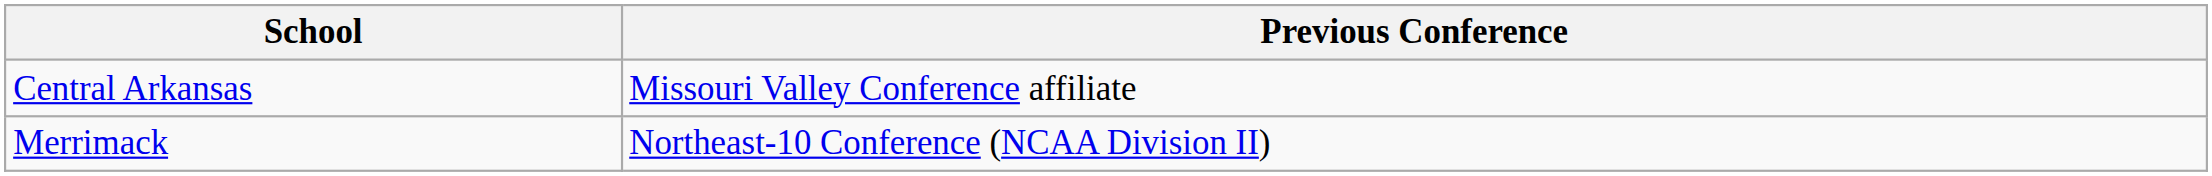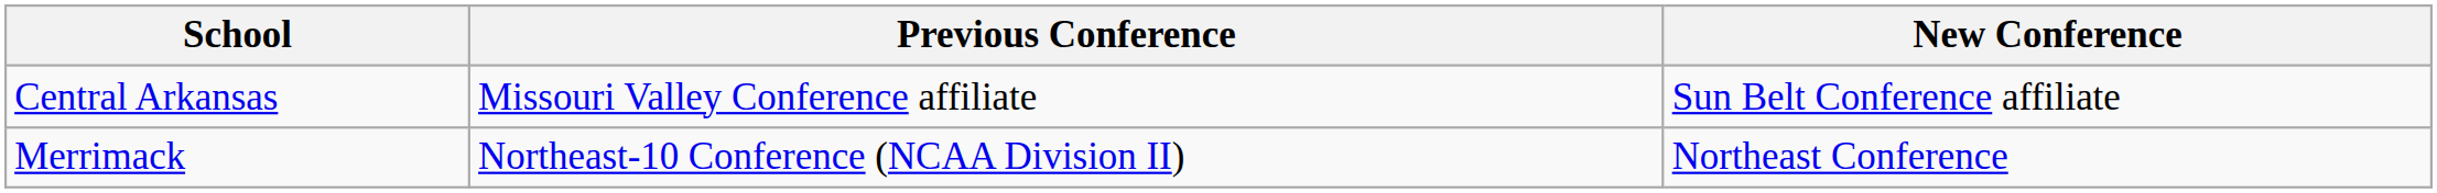+ column: New Conference | Sun Belt Conference affiliate | Northeast Conference
